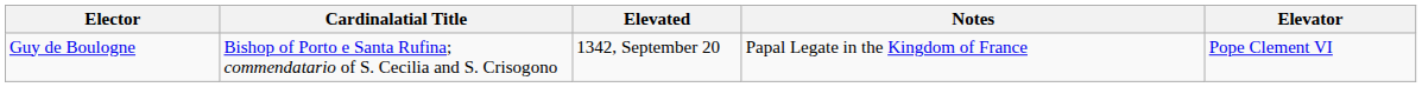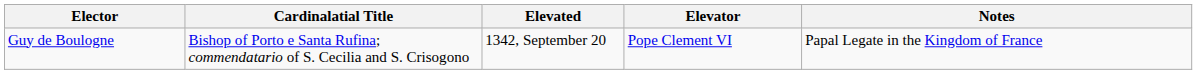columns swapped: Elevator <-> Notes
